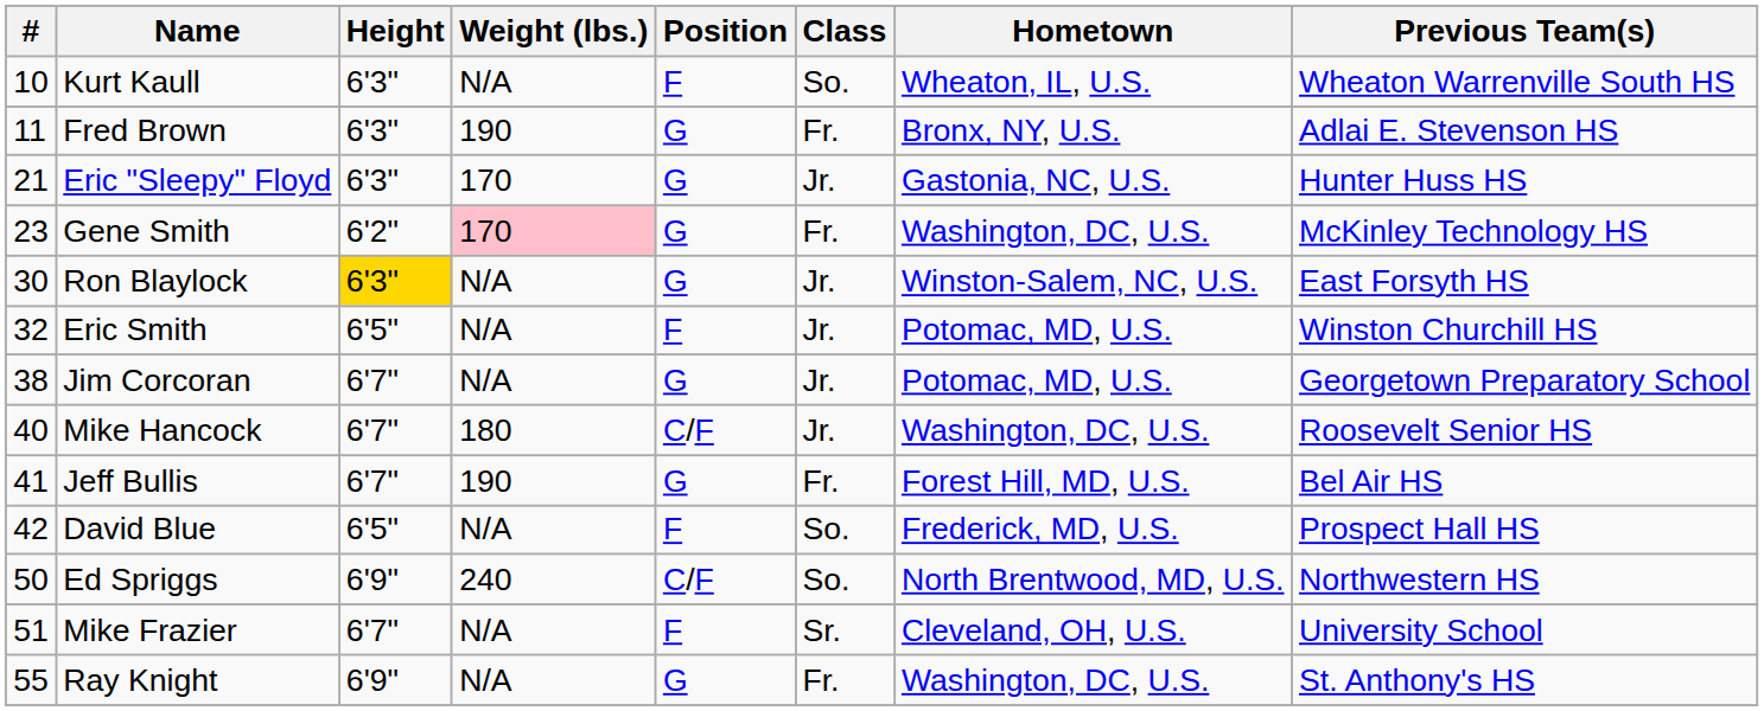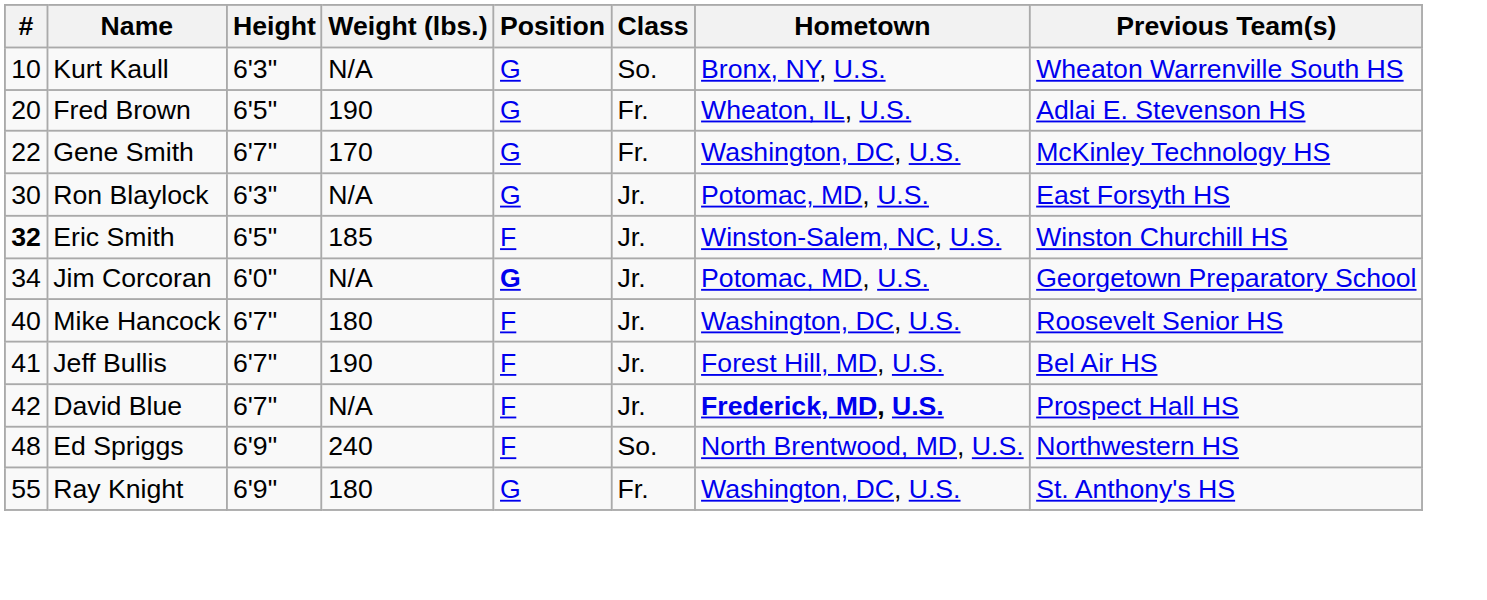Kurt Kaull | Position: F -> G
Kurt Kaull | Hometown: Wheaton, IL, U.S. -> Bronx, NY, U.S.
Fred Brown | #: 11 -> 20
Fred Brown | Height: 6'3" -> 6'5"
Fred Brown | Hometown: Bronx, NY, U.S. -> Wheaton, IL, U.S.
- row: 21 | Eric "Sleepy" Floyd | 6'3" | 170 | G | Jr. | Gastonia, NC, U.S. | Hunter Huss HS
Gene Smith | #: 23 -> 22
Gene Smith | Height: 6'2" -> 6'7"
Gene Smith | Weight (lbs.): pink background -> no background
Ron Blaylock | Height: gold background -> no background
Ron Blaylock | Hometown: Winston-Salem, NC, U.S. -> Potomac, MD, U.S.
Eric Smith | #: normal -> bold
Eric Smith | Weight (lbs.): N/A -> 185
Eric Smith | Hometown: Potomac, MD, U.S. -> Winston-Salem, NC, U.S.
Jim Corcoran | #: 38 -> 34
Jim Corcoran | Height: 6'7" -> 6'0"
Jim Corcoran | Position: normal -> bold
Mike Hancock | Position: C/F -> F
Jeff Bullis | Position: G -> F
Jeff Bullis | Class: Fr. -> Jr.
David Blue | Height: 6'5" -> 6'7"
David Blue | Class: So. -> Jr.
David Blue | Hometown: normal -> bold
Ed Spriggs | #: 50 -> 48
Ed Spriggs | Position: C/F -> F
- row: 51 | Mike Frazier | 6'7" | N/A | F | Sr. | Cleveland, OH, U.S. | University School
Ray Knight | Weight (lbs.): N/A -> 180
